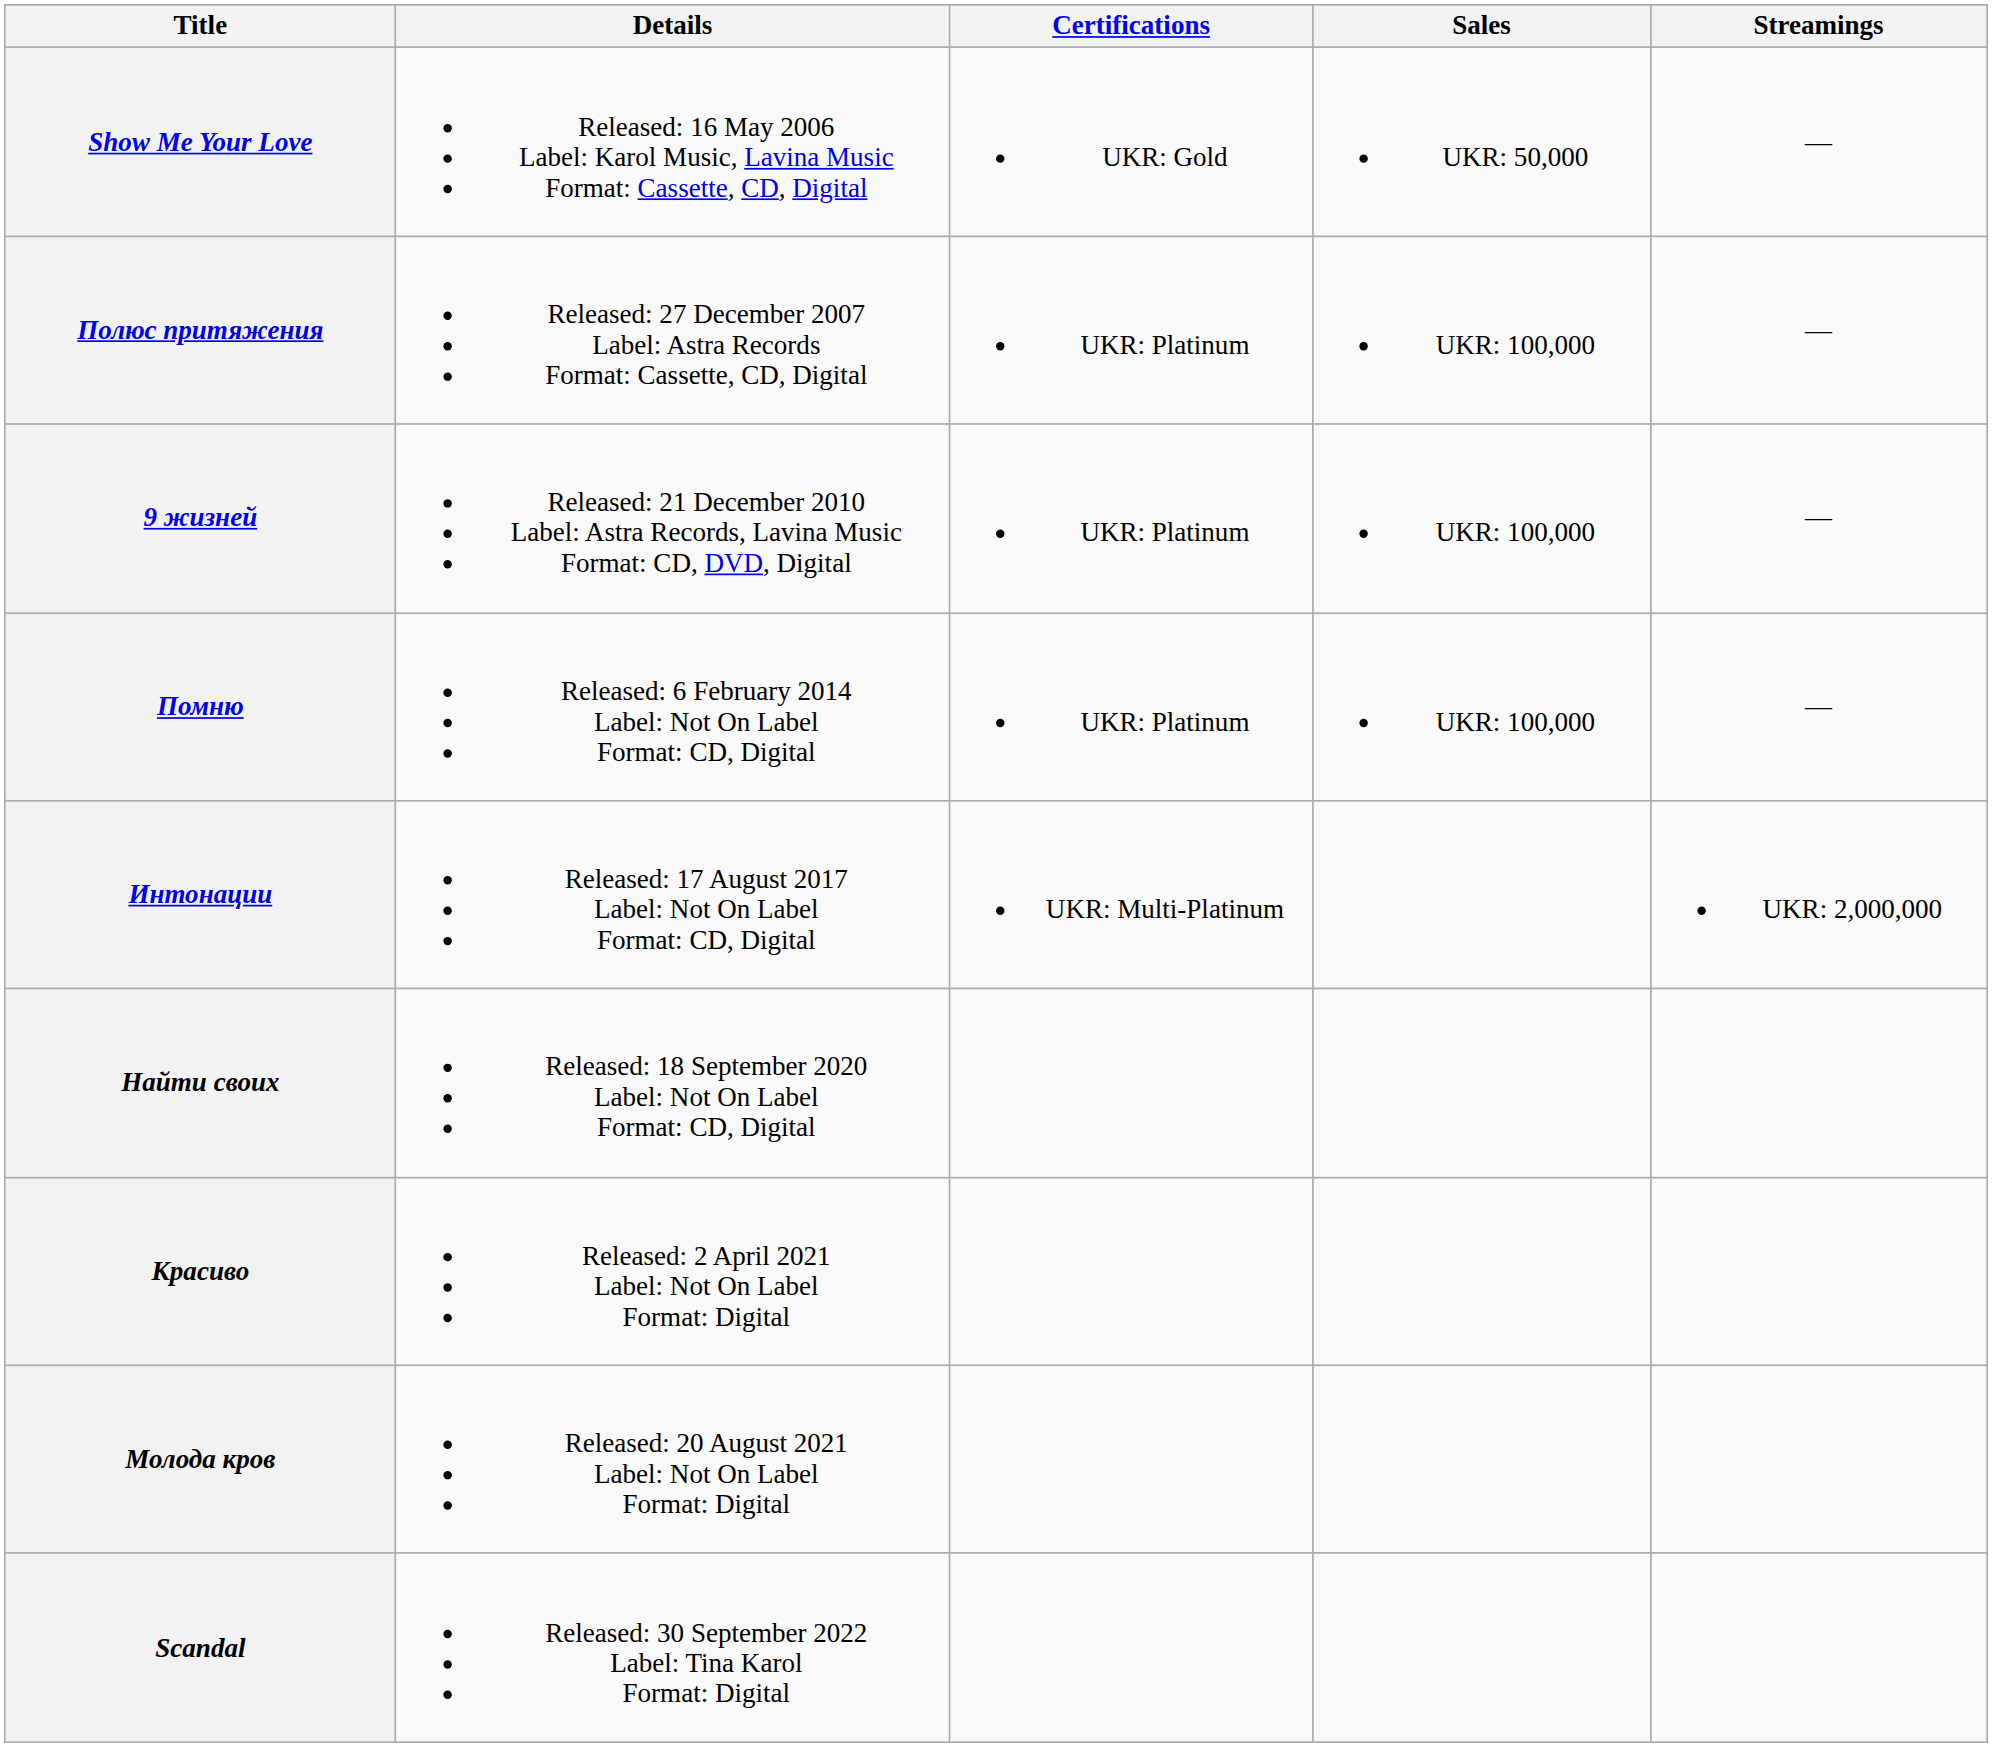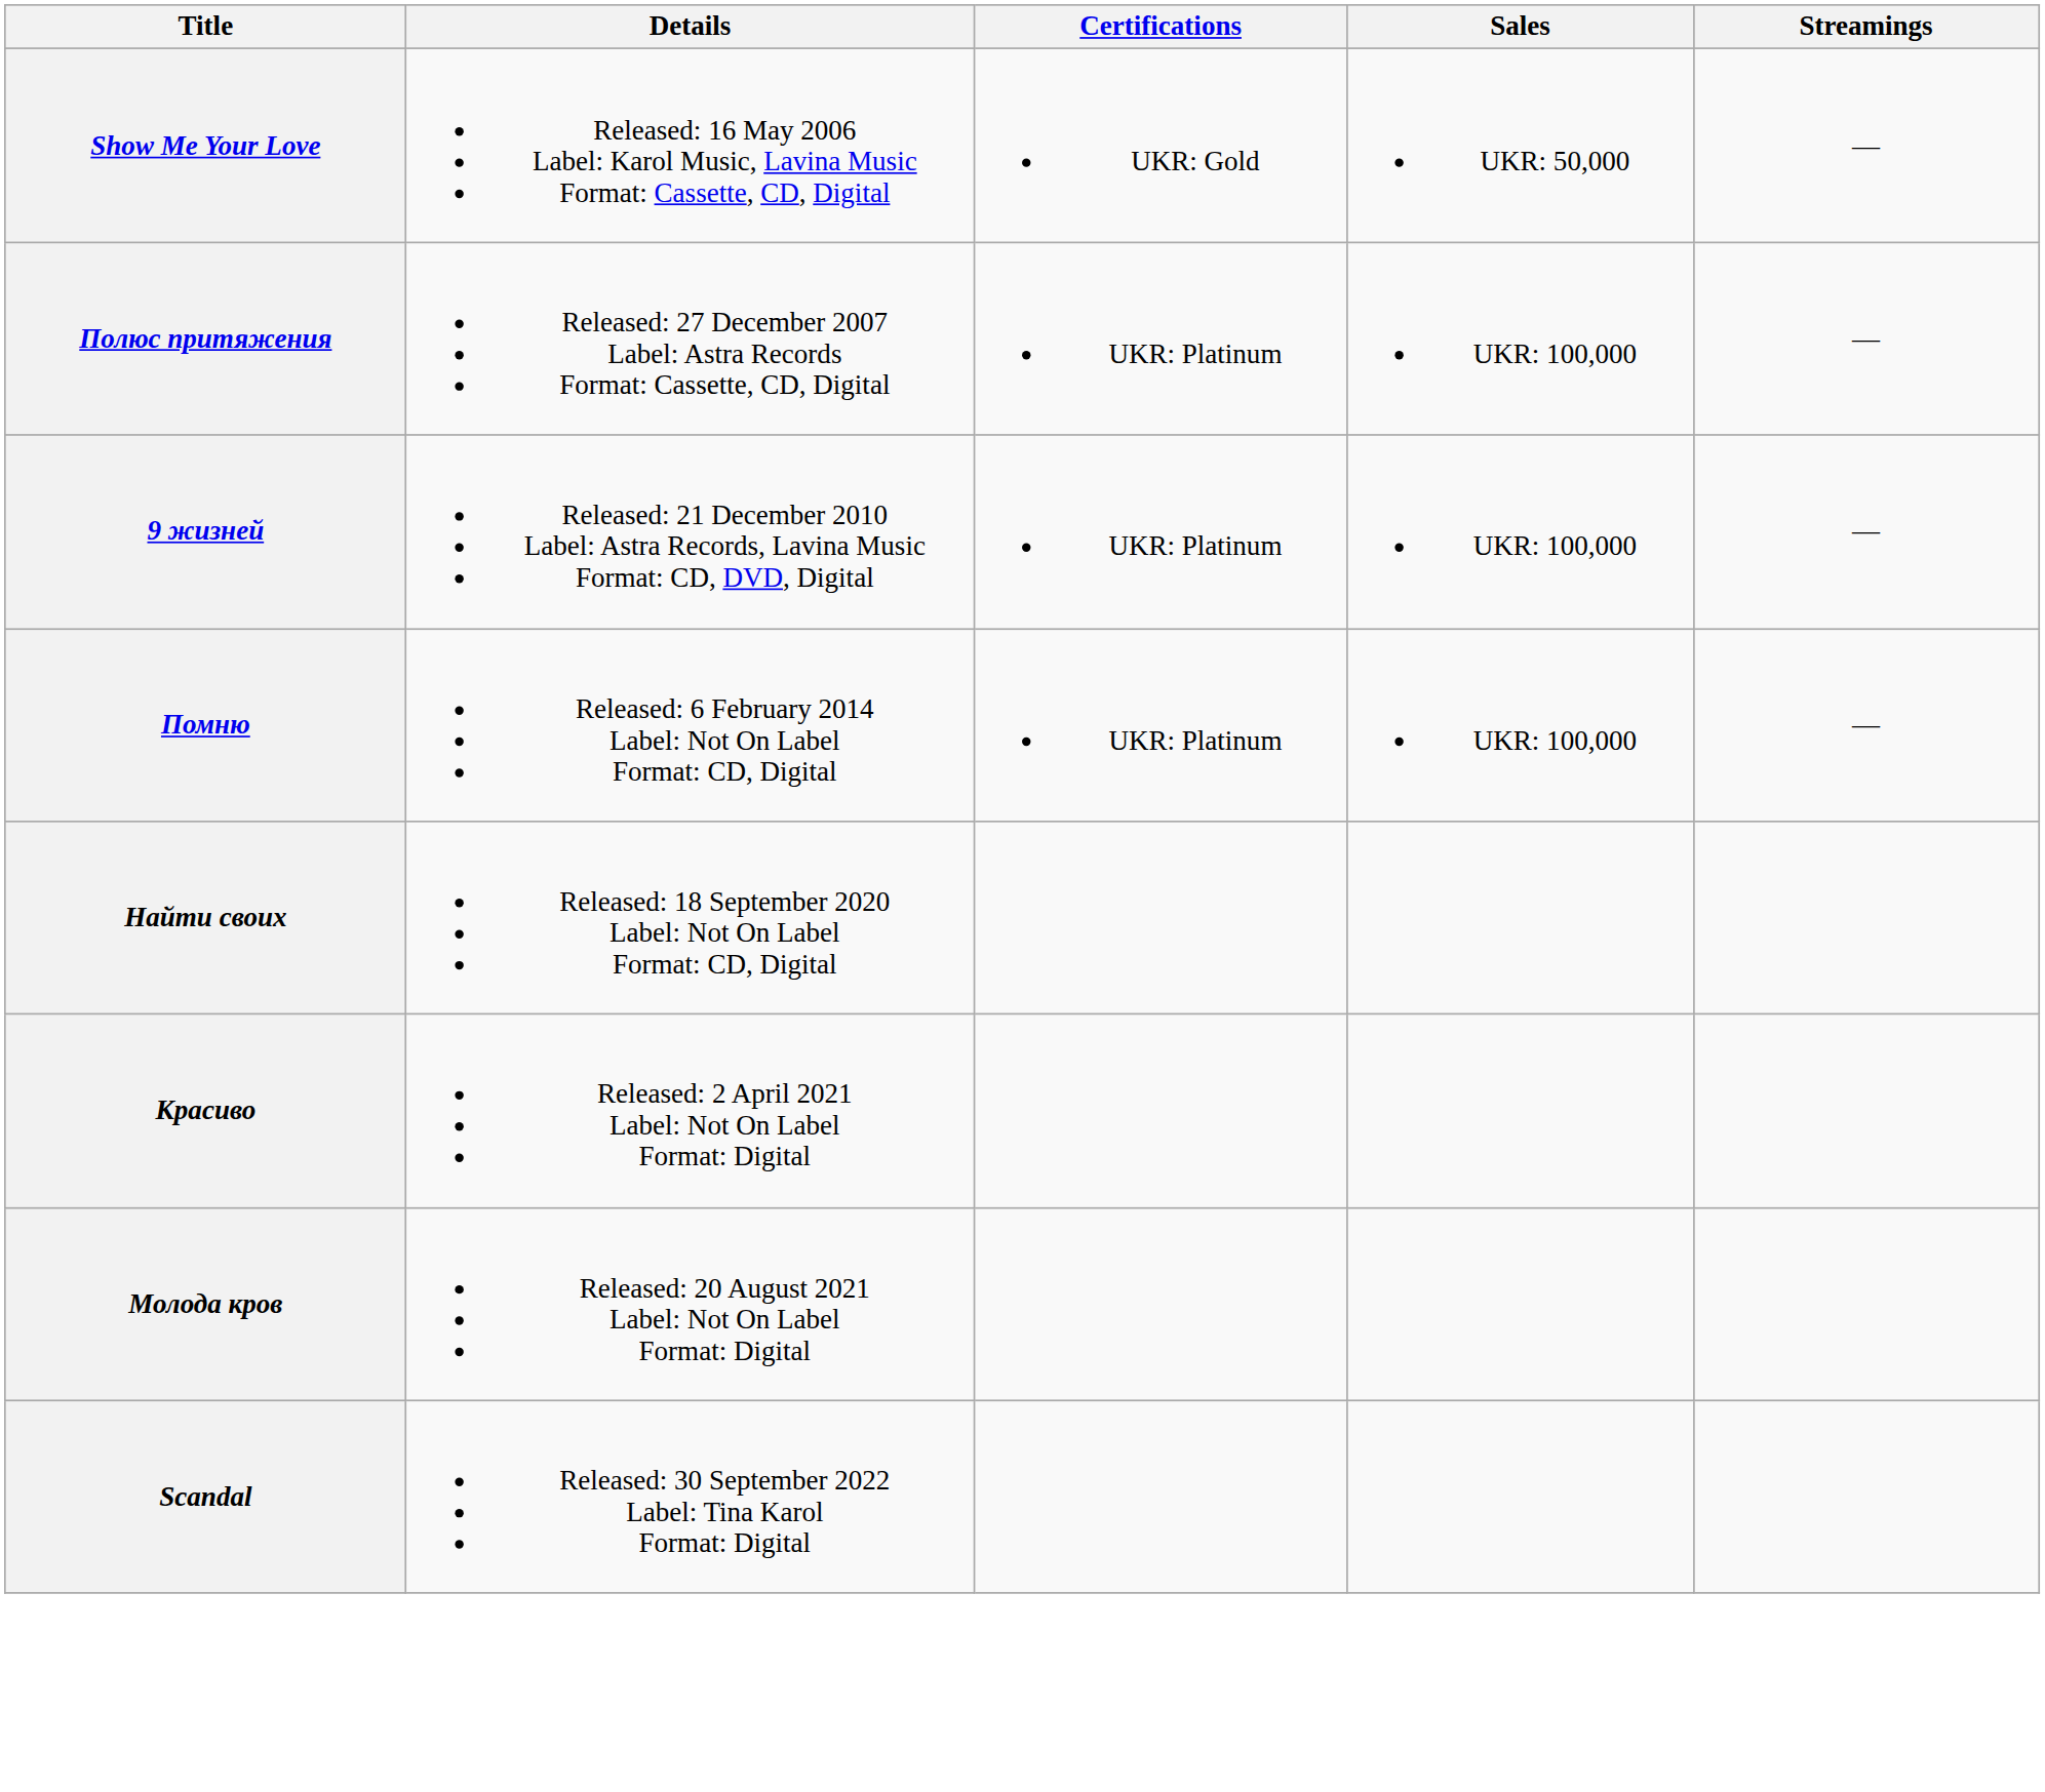- row: Интонации | Released: 17 August 2017 Label: Not On Label Format: CD, Digital | UKR: Multi-Platinum | UKR: 2,000,000
